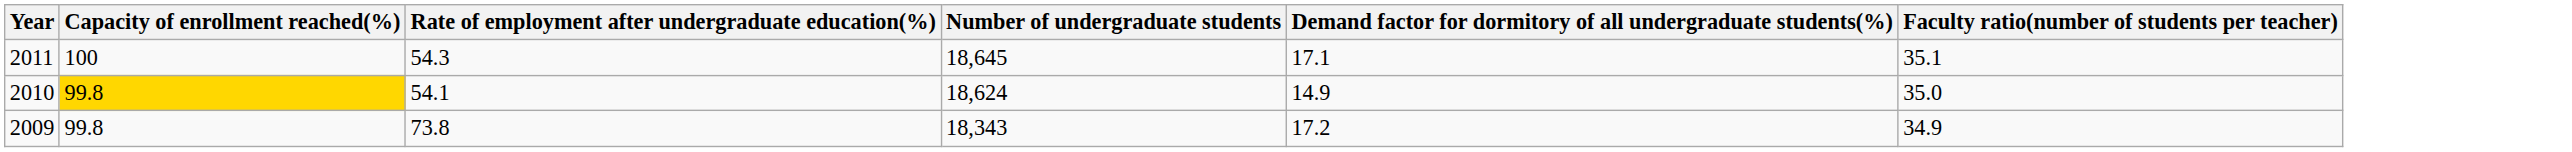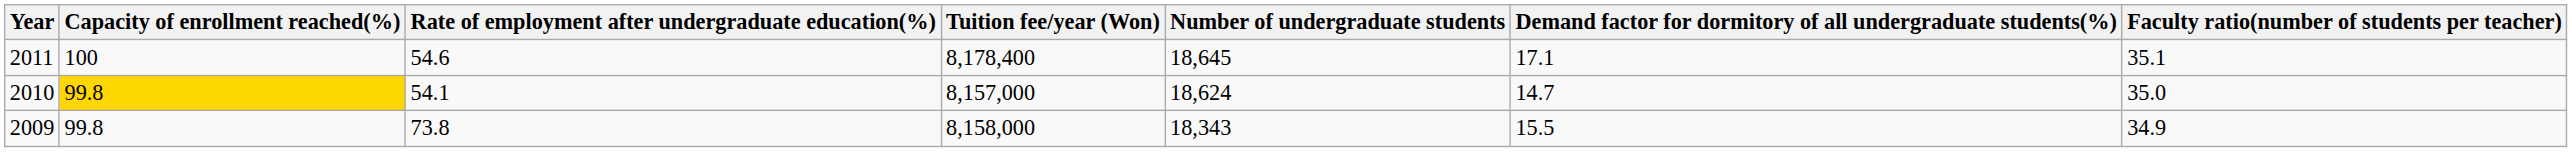+ column: Tuition fee/year (Won) | 8,178,400 | 8,157,000 | 8,158,000
2011 | Rate of employment after undergraduate education(%): 54.3 -> 54.6
2010 | Demand factor for dormitory of all undergraduate students(%): 14.9 -> 14.7
2009 | Demand factor for dormitory of all undergraduate students(%): 17.2 -> 15.5
